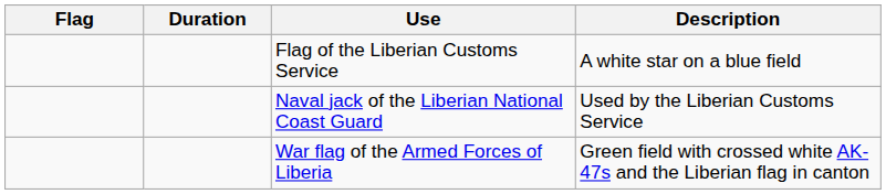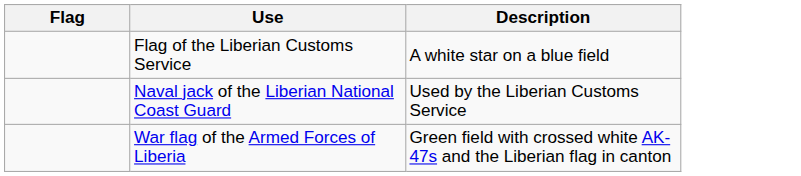- column: Duration
